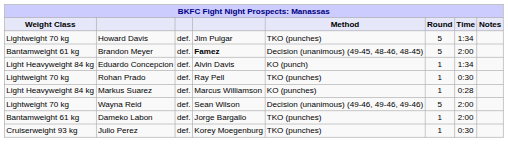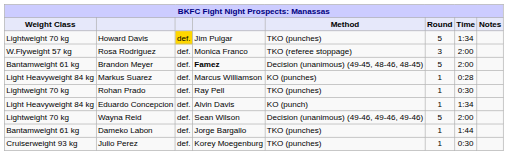Howard Davis | column 3: no background -> gold background
+ row: W.Flyweight 57 kg | Rosa Rodriguez | def. | Monica Franco | TKO (referee stoppage) | 3 | 2:00
rows swapped: Markus Suarez <-> Eduardo Concepcion
Dameko Labon | Time: 2:00 -> 1:44
